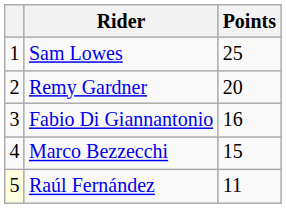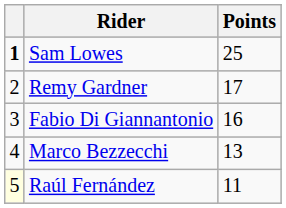Sam Lowes | column 1: normal -> bold
Remy Gardner | Points: 20 -> 17
Marco Bezzecchi | Points: 15 -> 13
